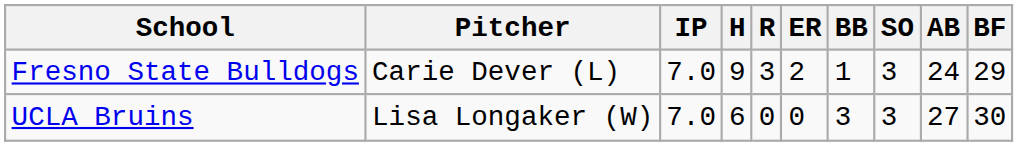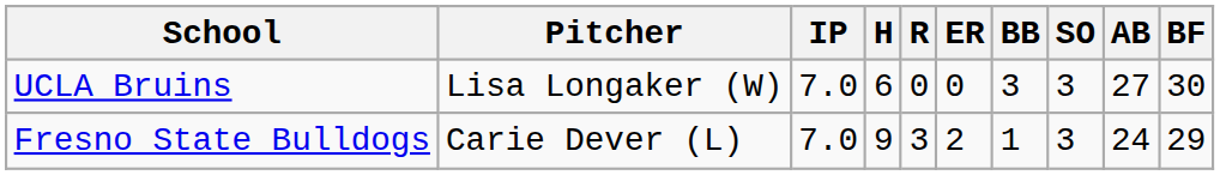rows swapped: UCLA Bruins <-> Fresno State Bulldogs
